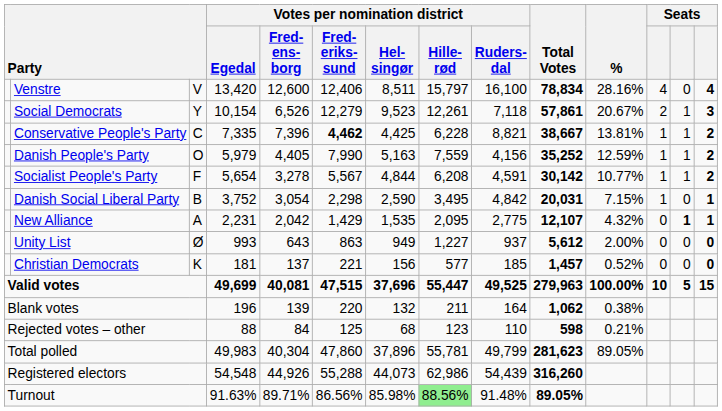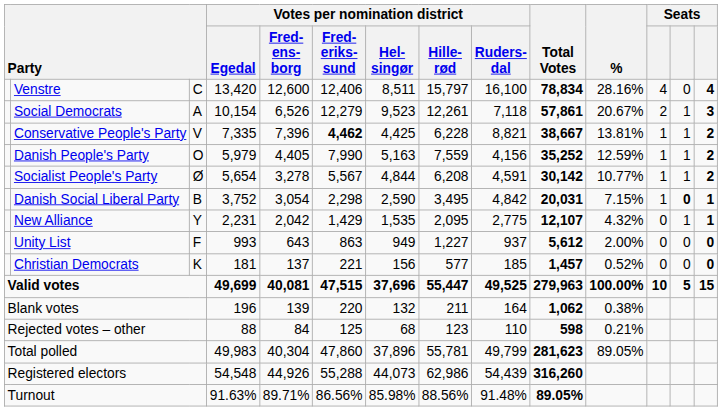Venstre | column 3: V -> C
Social Democrats | column 3: Y -> A
Conservative People's Party | column 3: C -> V
Socialist People's Party | column 3: F -> Ø
Danish Social Liberal Party | column 13: normal -> bold
New Alliance | column 3: A -> Y
New Alliance | column 13: bold -> normal
Unity List | column 3: Ø -> F
Turnout | Votes per nomination district / Hille- rød: lightgreen background -> no background
